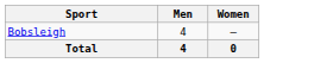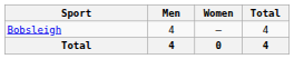+ column: Total | 4 | 4
